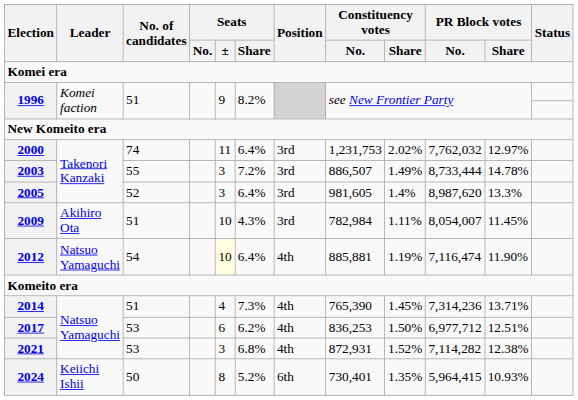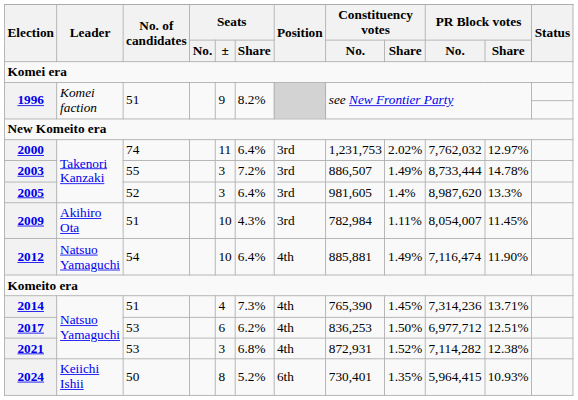2012 | Seats / ±: lightyellow background -> no background
2012 | Constituency votes / Share: 1.19% -> 1.49%
